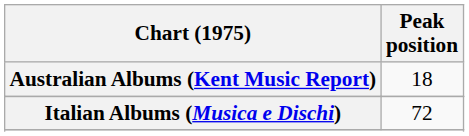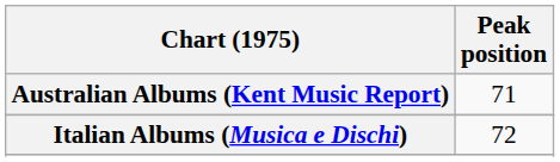Australian Albums (Kent Music Report) | Peak position: 18 -> 71
